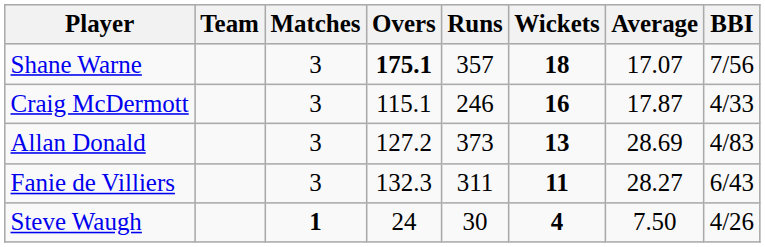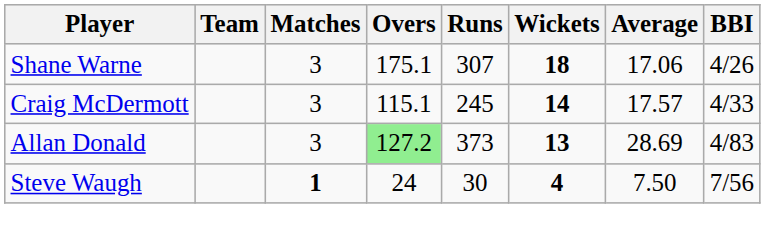Shane Warne | Overs: bold -> normal
Shane Warne | Runs: 357 -> 307
Shane Warne | Average: 17.07 -> 17.06
Shane Warne | BBI: 7/56 -> 4/26
Craig McDermott | Runs: 246 -> 245
Craig McDermott | Wickets: 16 -> 14
Craig McDermott | Average: 17.87 -> 17.57
Allan Donald | Overs: no background -> lightgreen background
- row: Fanie de Villiers | 3 | 132.3 | 311 | 11 | 28.27 | 6/43
Steve Waugh | BBI: 4/26 -> 7/56
